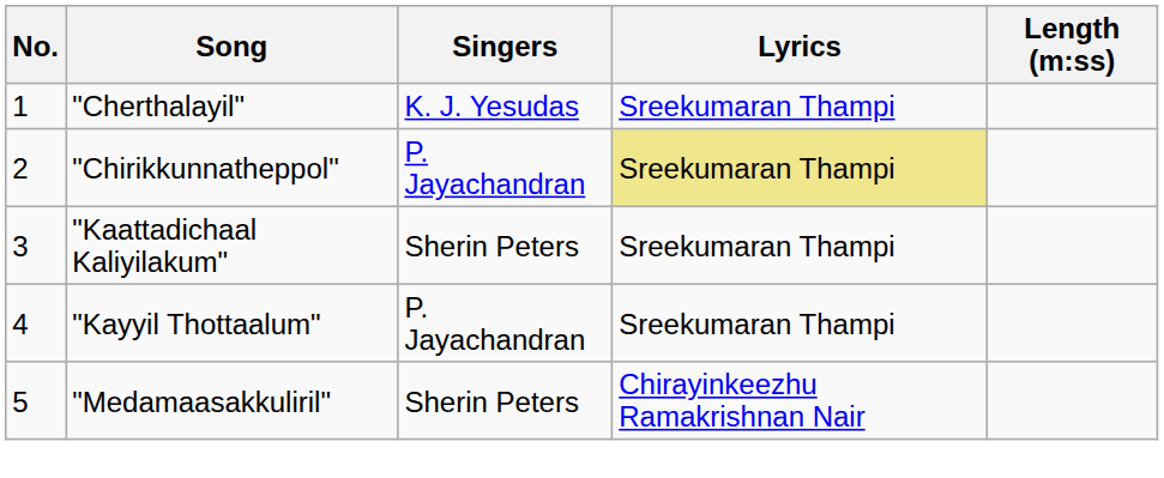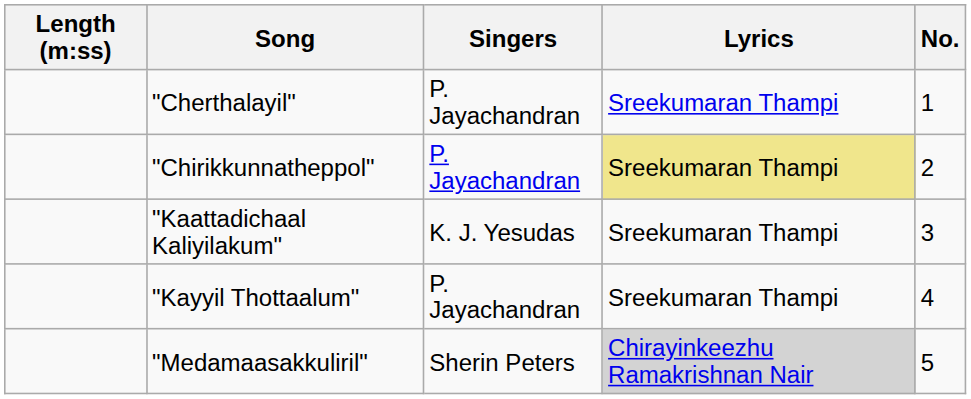columns swapped: No. <-> Length (m:ss)
"Cherthalayil" | Singers: K. J. Yesudas -> P. Jayachandran
"Kaattadichaal Kaliyilakum" | Singers: Sherin Peters -> K. J. Yesudas
"Medamaasakkuliril" | Lyrics: no background -> lightgrey background
